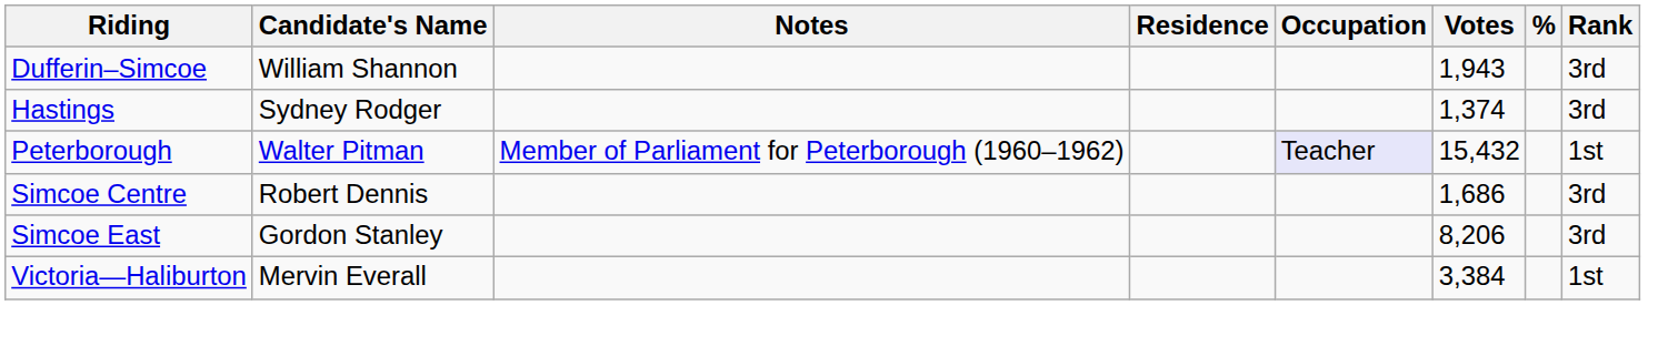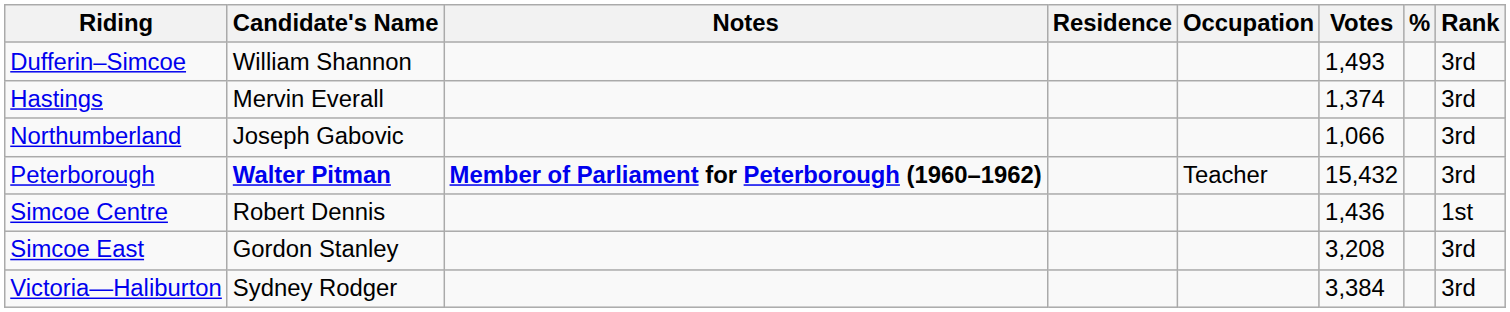Dufferin–Simcoe | Votes: 1,943 -> 1,493
Hastings | Candidate's Name: Sydney Rodger -> Mervin Everall
+ row: Northumberland | Joseph Gabovic | 1,066 | 3rd
Peterborough | Candidate's Name: normal -> bold
Peterborough | Notes: normal -> bold
Peterborough | Occupation: lavender background -> no background
Peterborough | Rank: 1st -> 3rd
Simcoe Centre | Votes: 1,686 -> 1,436
Simcoe Centre | Rank: 3rd -> 1st
Simcoe East | Votes: 8,206 -> 3,208
Victoria—Haliburton | Candidate's Name: Mervin Everall -> Sydney Rodger
Victoria—Haliburton | Rank: 1st -> 3rd
